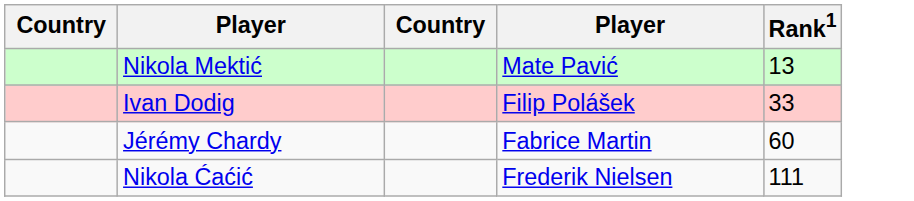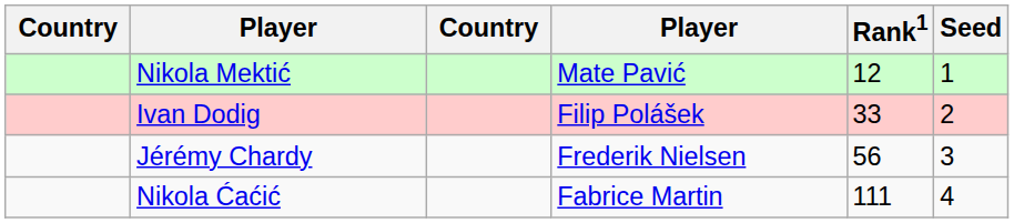+ column: Seed | 1 | 2 | 3 | 4
Nikola Mektić | Rank1: 13 -> 12
Jérémy Chardy | column 4: Fabrice Martin -> Frederik Nielsen
Jérémy Chardy | Rank1: 60 -> 56
Nikola Ćaćić | column 4: Frederik Nielsen -> Fabrice Martin
